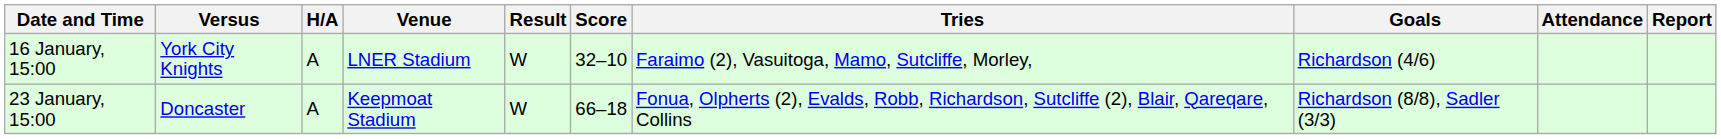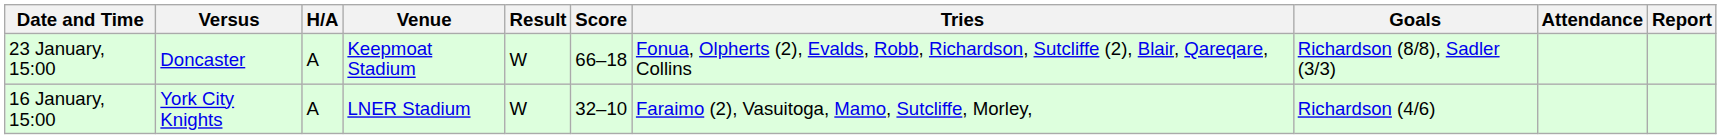rows swapped: 16 January, 15:00 <-> 23 January, 15:00
